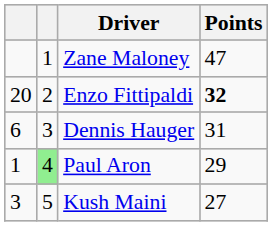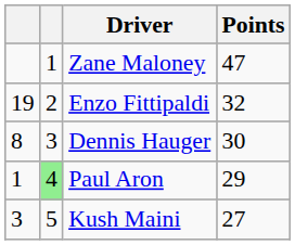Enzo Fittipaldi | column 1: 20 -> 19
Enzo Fittipaldi | Points: bold -> normal
Dennis Hauger | column 1: 6 -> 8
Dennis Hauger | Points: 31 -> 30
